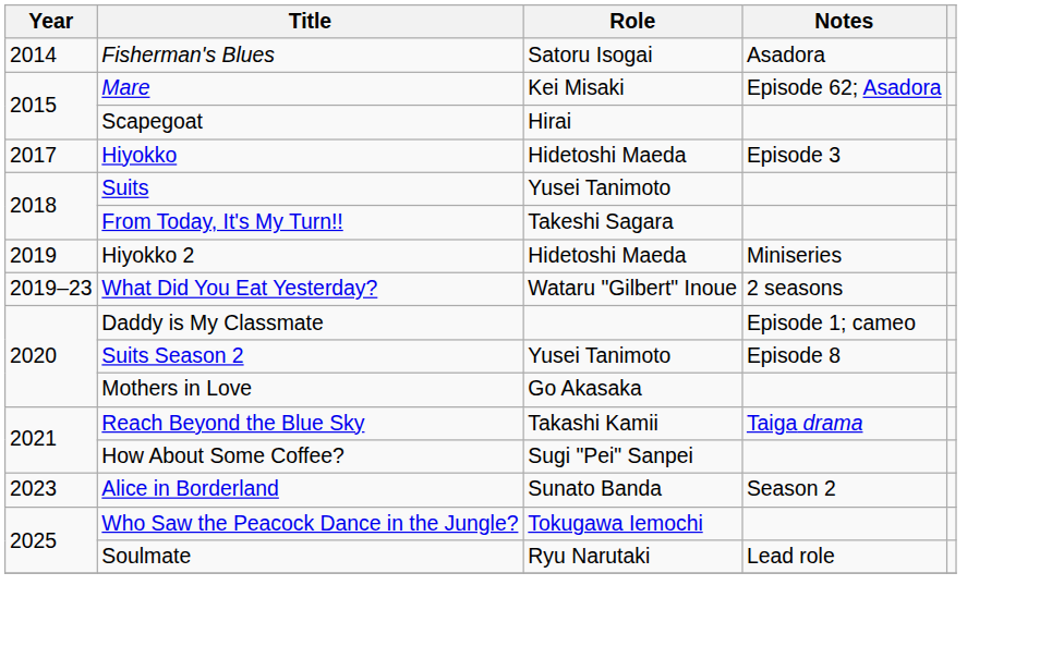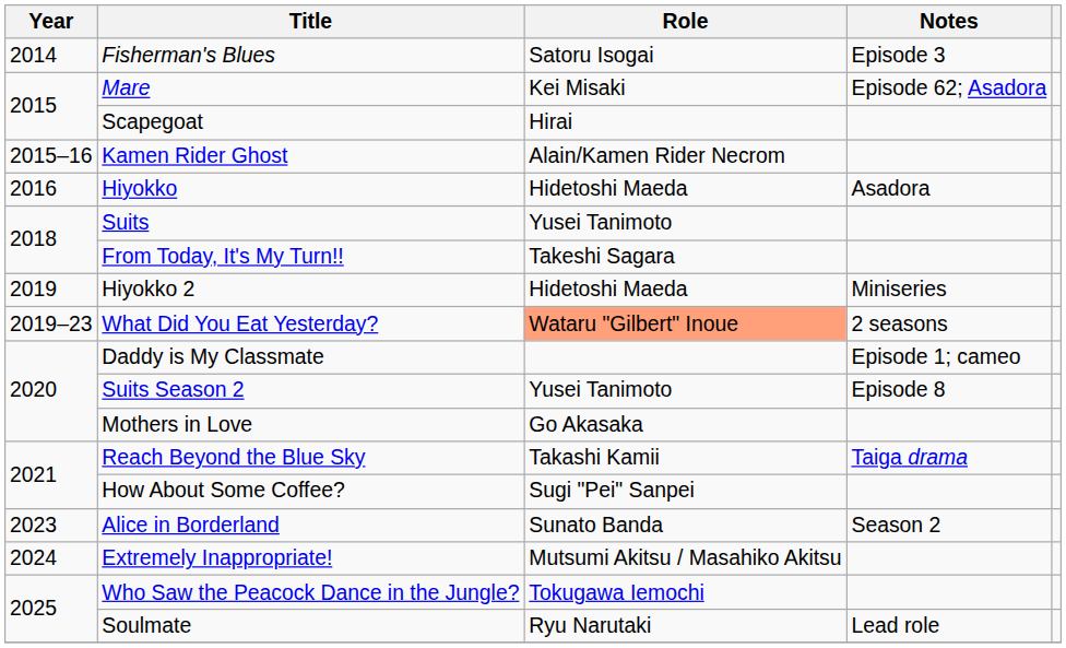Fisherman's Blues | Notes: Asadora -> Episode 3
+ row: 2015–16 | Kamen Rider Ghost | Alain/Kamen Rider Necrom
Hiyokko | Year: 2017 -> 2016
Hiyokko | Notes: Episode 3 -> Asadora
What Did You Eat Yesterday? | Role: no background -> lightsalmon background
+ row: 2024 | Extremely Inappropriate! | Mutsumi Akitsu / Masahiko Akitsu
